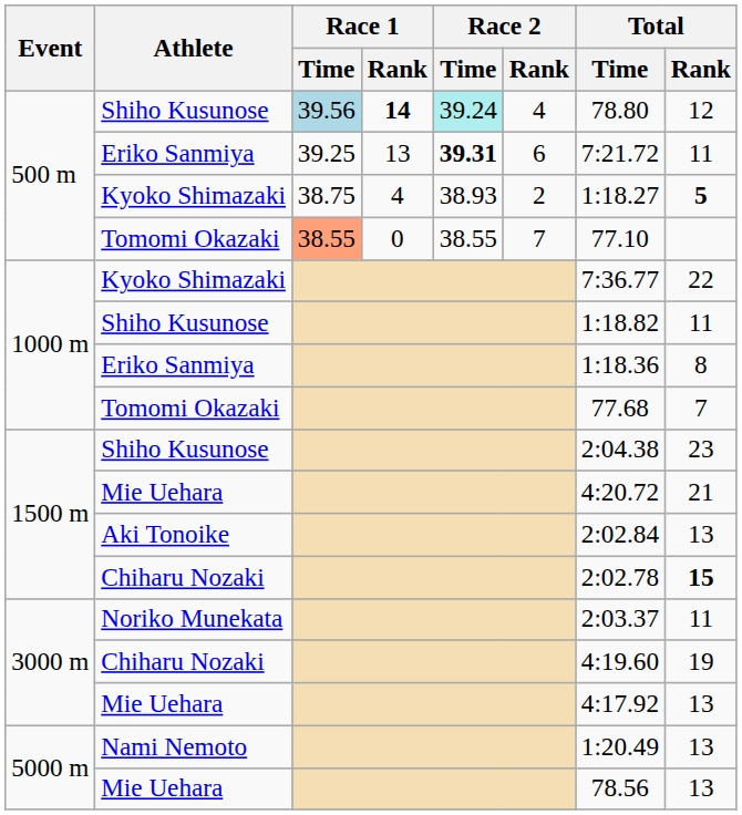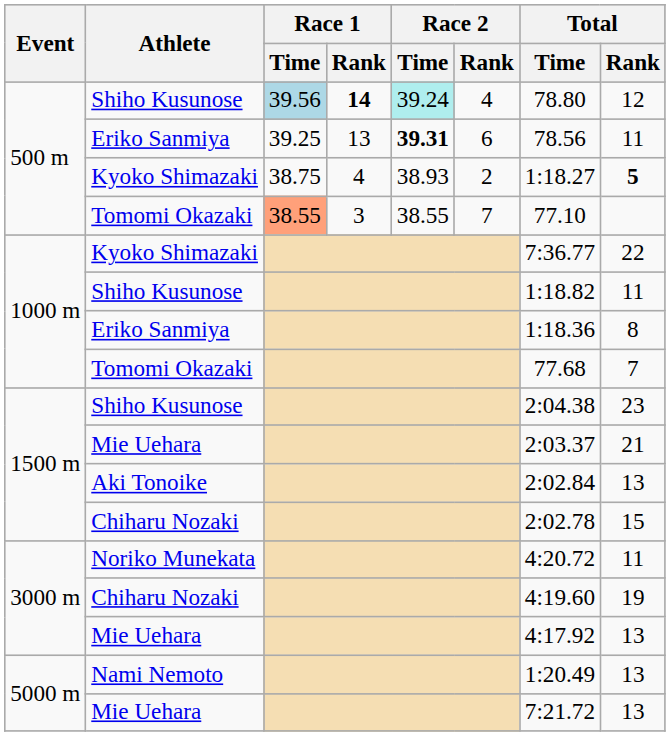500 m / Eriko Sanmiya | Total / Time: 7:21.72 -> 78.56
500 m / Tomomi Okazaki | Race 1 / Rank: 0 -> 3
1500 m / Mie Uehara | Total / Time: 4:20.72 -> 2:03.37
1500 m / Chiharu Nozaki | Total / Rank: bold -> normal
Noriko Munekata | Total / Time: 2:03.37 -> 4:20.72
5000 m / Mie Uehara | Total / Time: 78.56 -> 7:21.72
